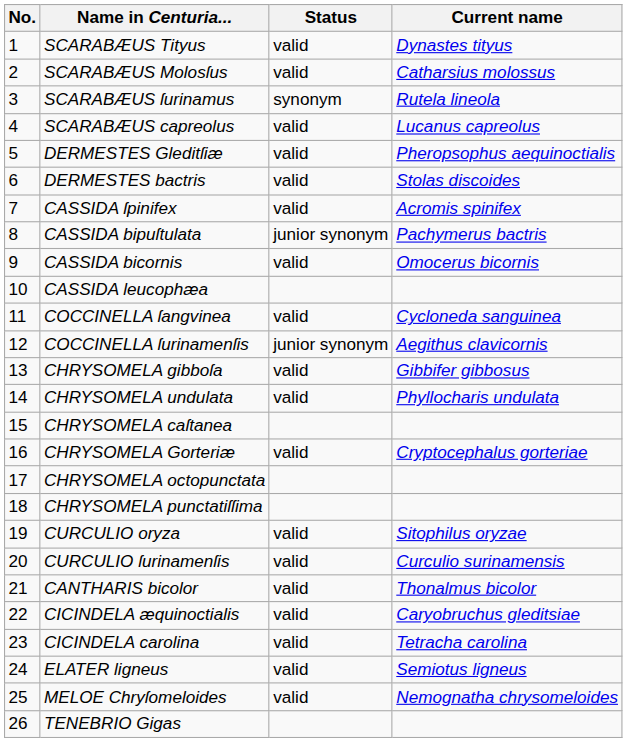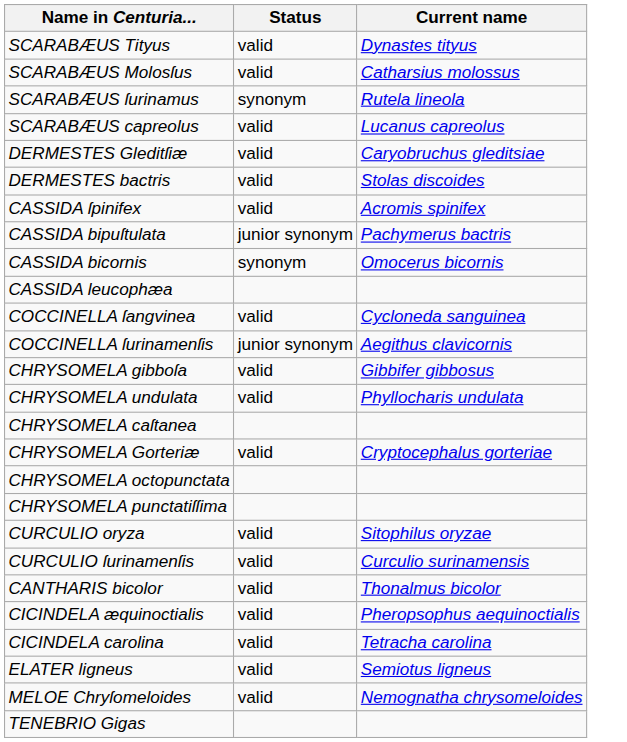- column: No. | 1 | 2 | 3 | 4 | 5 | 6 | 7 | 8 | 9 | 10 | 11 | 12 | 13 | 14 | 15 | 16 | 17 | 18 | 19 | 20 | 21 | 22 | 23 | 24 | 25 | 26
DERMESTES Gleditſiæ | Current name: Pheropsophus aequinoctialis -> Caryobruchus gleditsiae
CASSIDA bicornis | Status: valid -> synonym
CICINDELA æquinoctialis | Current name: Caryobruchus gleditsiae -> Pheropsophus aequinoctialis
